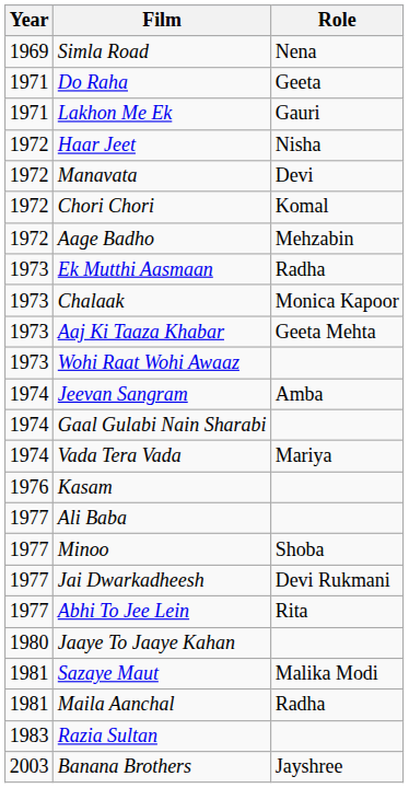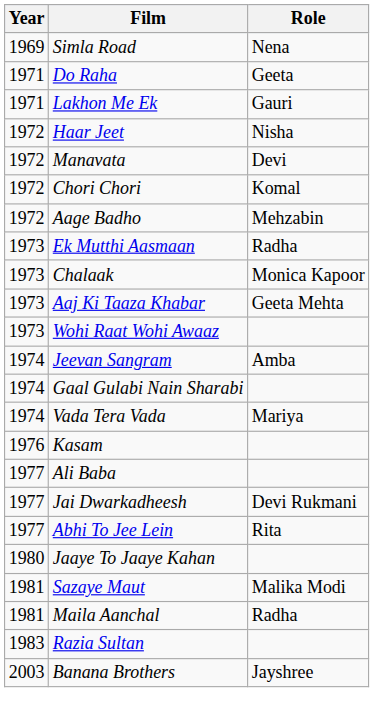- row: 1977 | Minoo | Shoba
